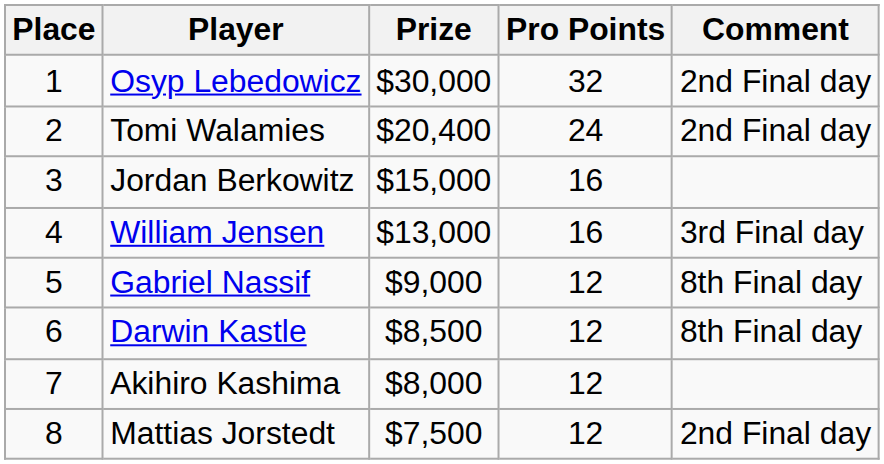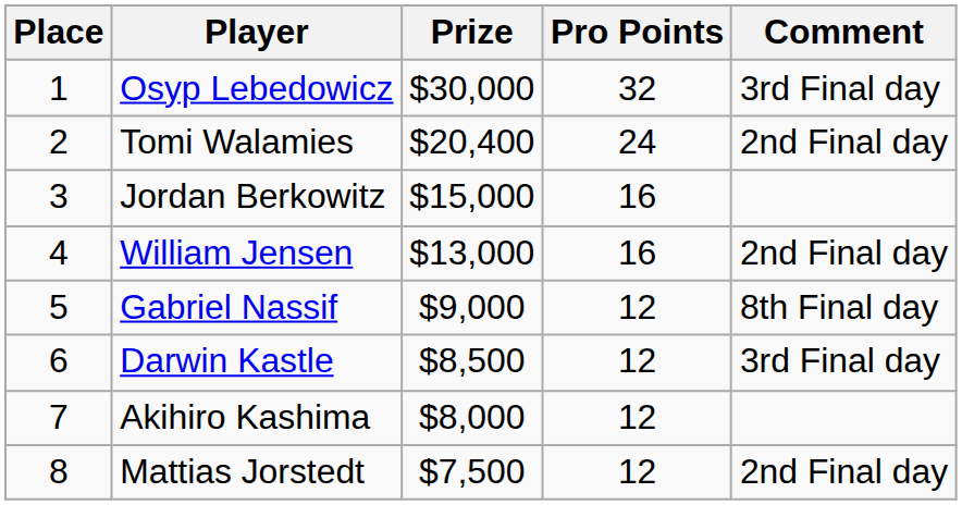Osyp Lebedowicz | Comment: 2nd Final day -> 3rd Final day
William Jensen | Comment: 3rd Final day -> 2nd Final day
Darwin Kastle | Comment: 8th Final day -> 3rd Final day
